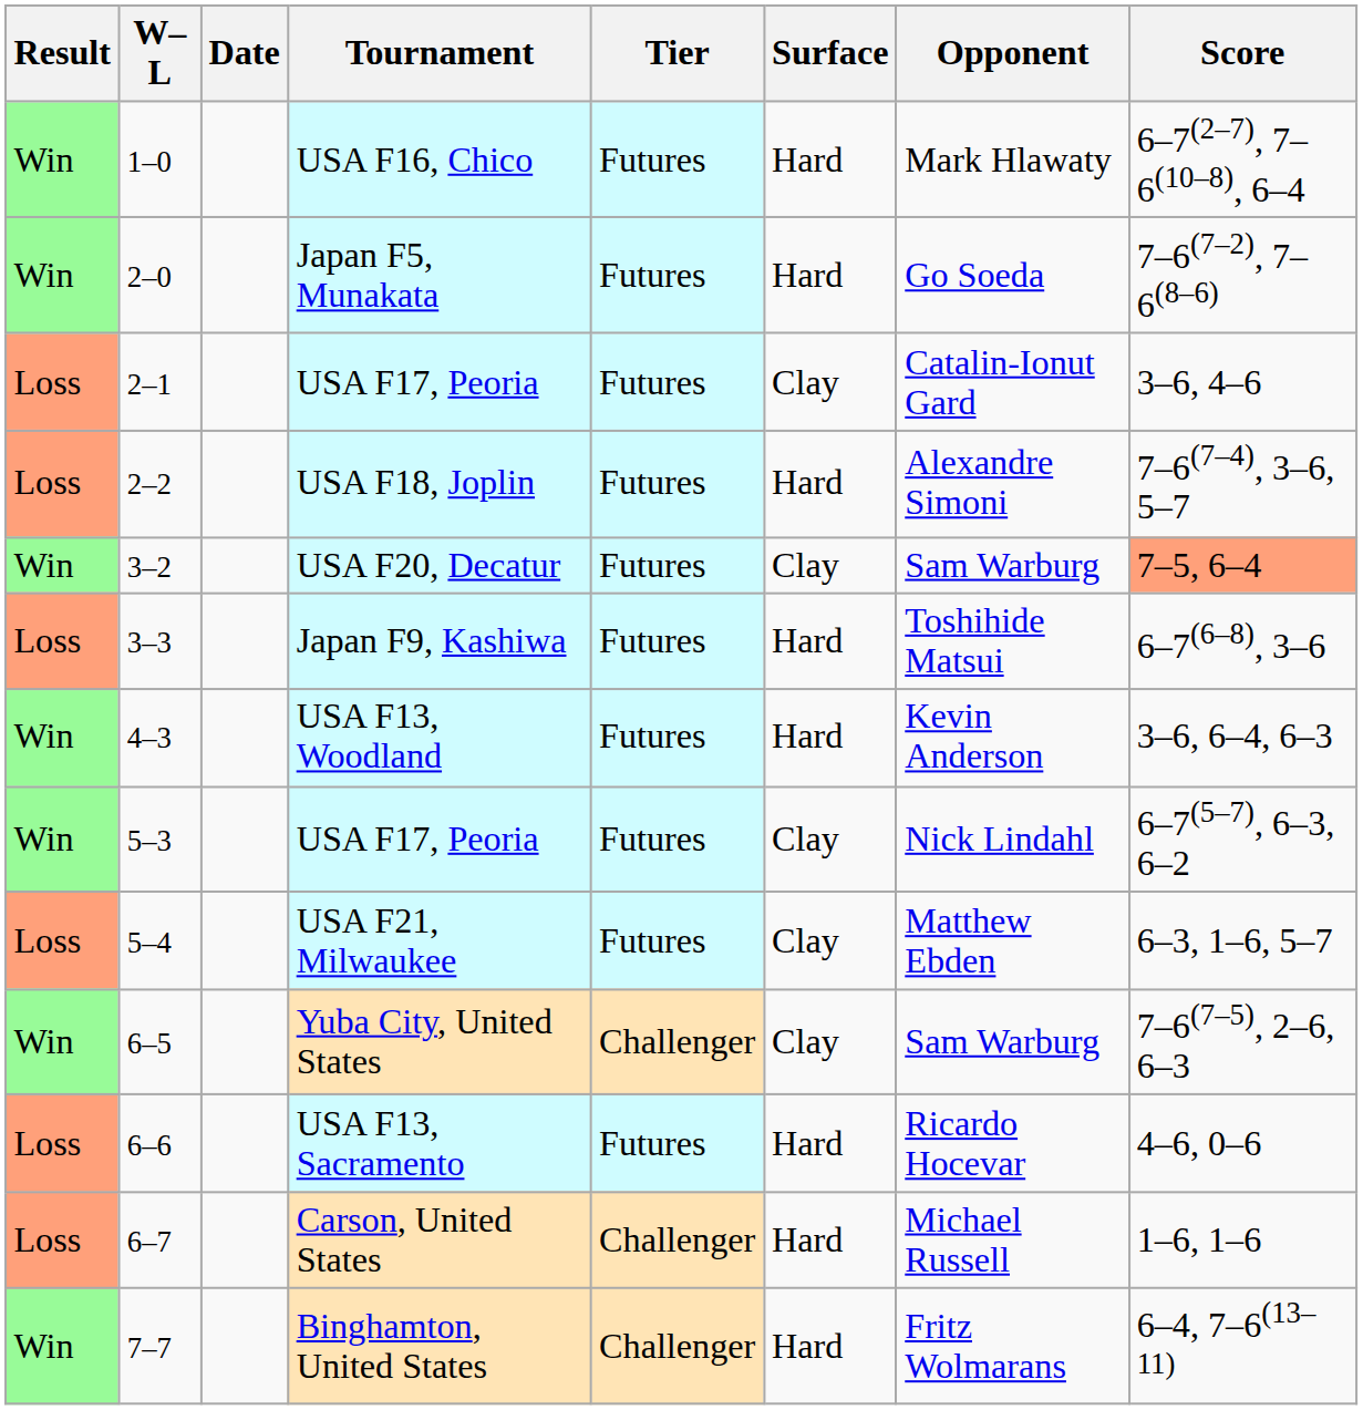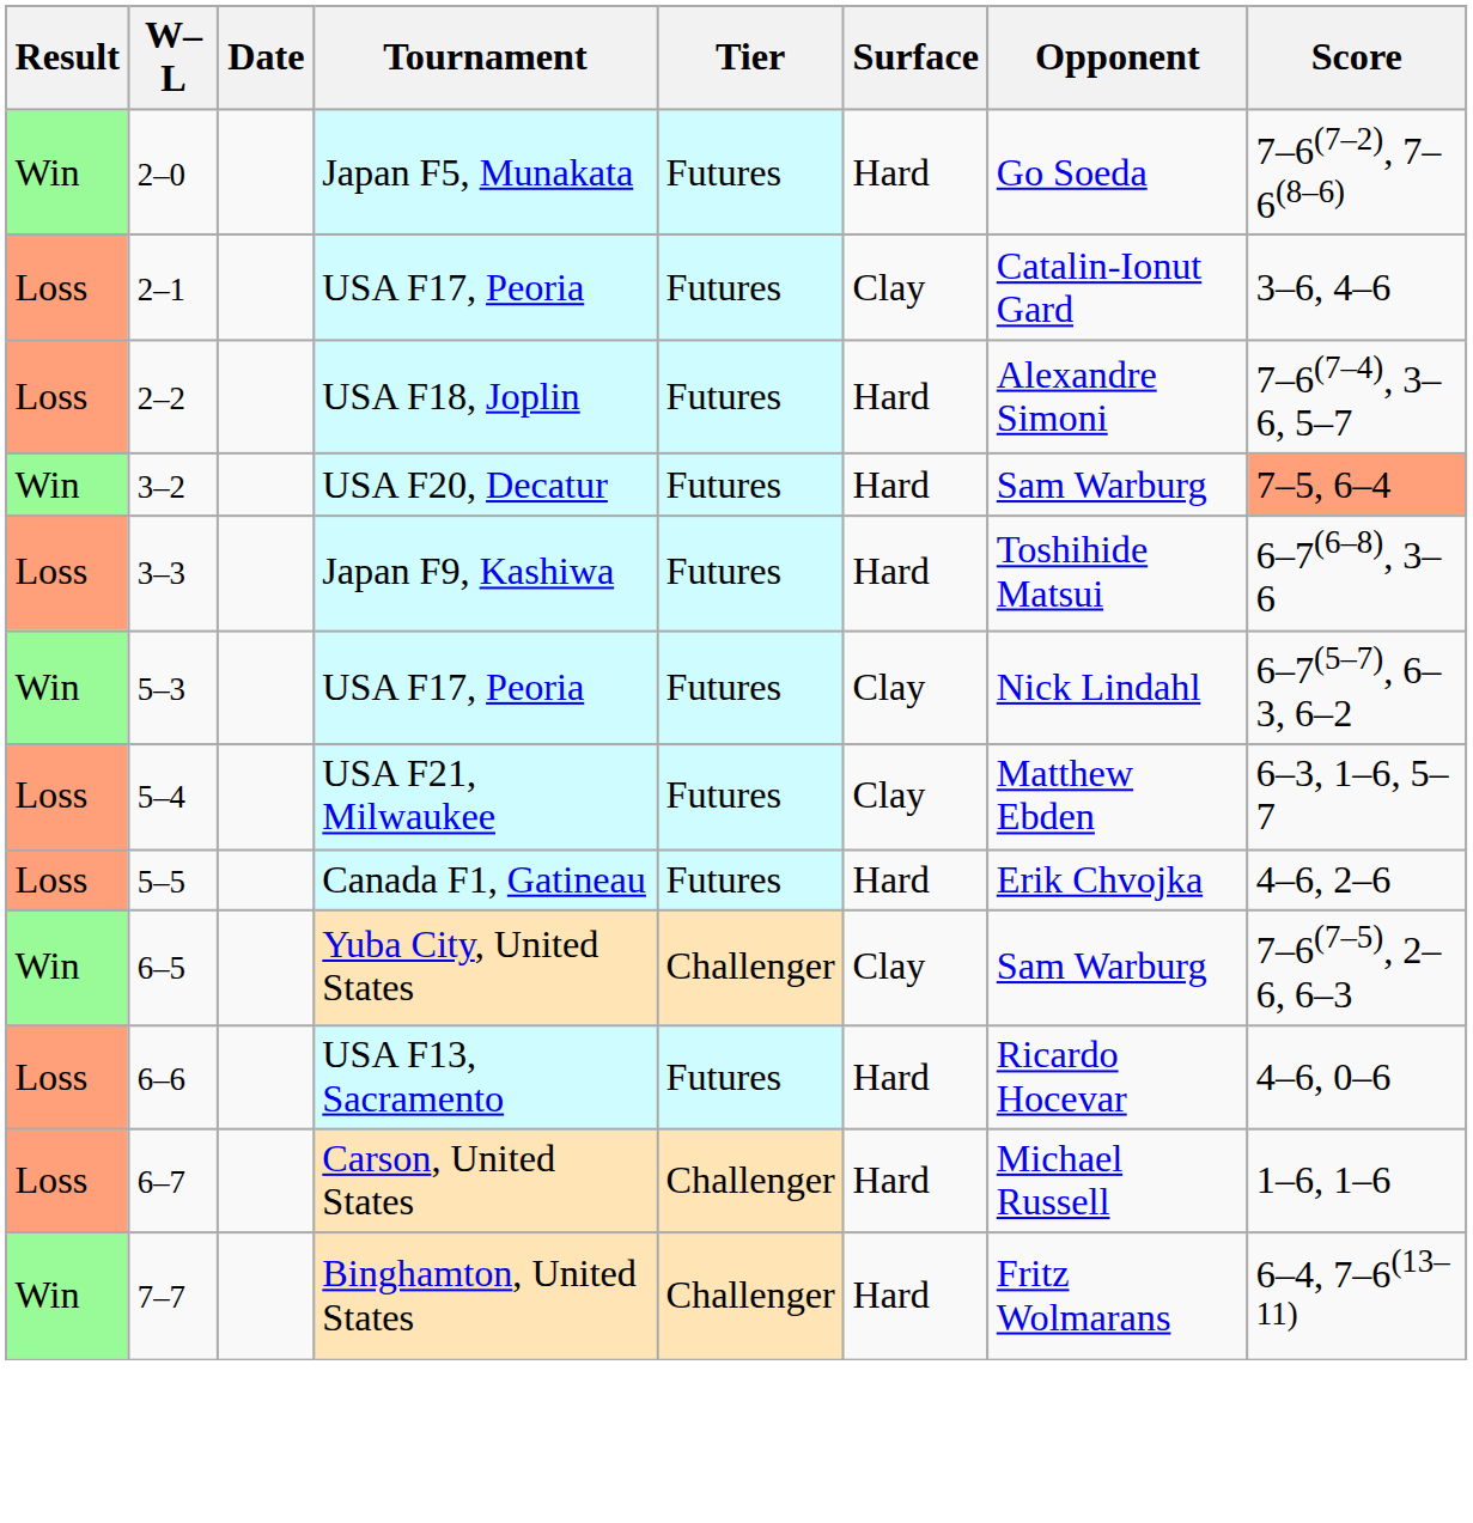- row: Win | 1–0 | USA F16, Chico | Futures | Hard | Mark Hlawaty | 6–7(2–7), 7–6(10–8), 6–4
USA F20, Decatur | Surface: Clay -> Hard
- row: Win | 4–3 | USA F13, Woodland | Futures | Hard | Kevin Anderson | 3–6, 6–4, 6–3
+ row: Loss | 5–5 | Canada F1, Gatineau | Futures | Hard | Erik Chvojka | 4–6, 2–6
